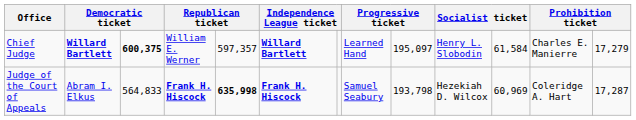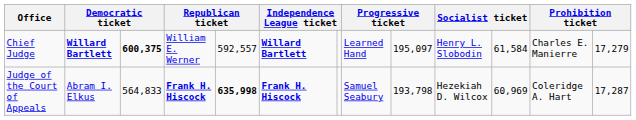Chief Judge | column 5: 597,357 -> 592,557
